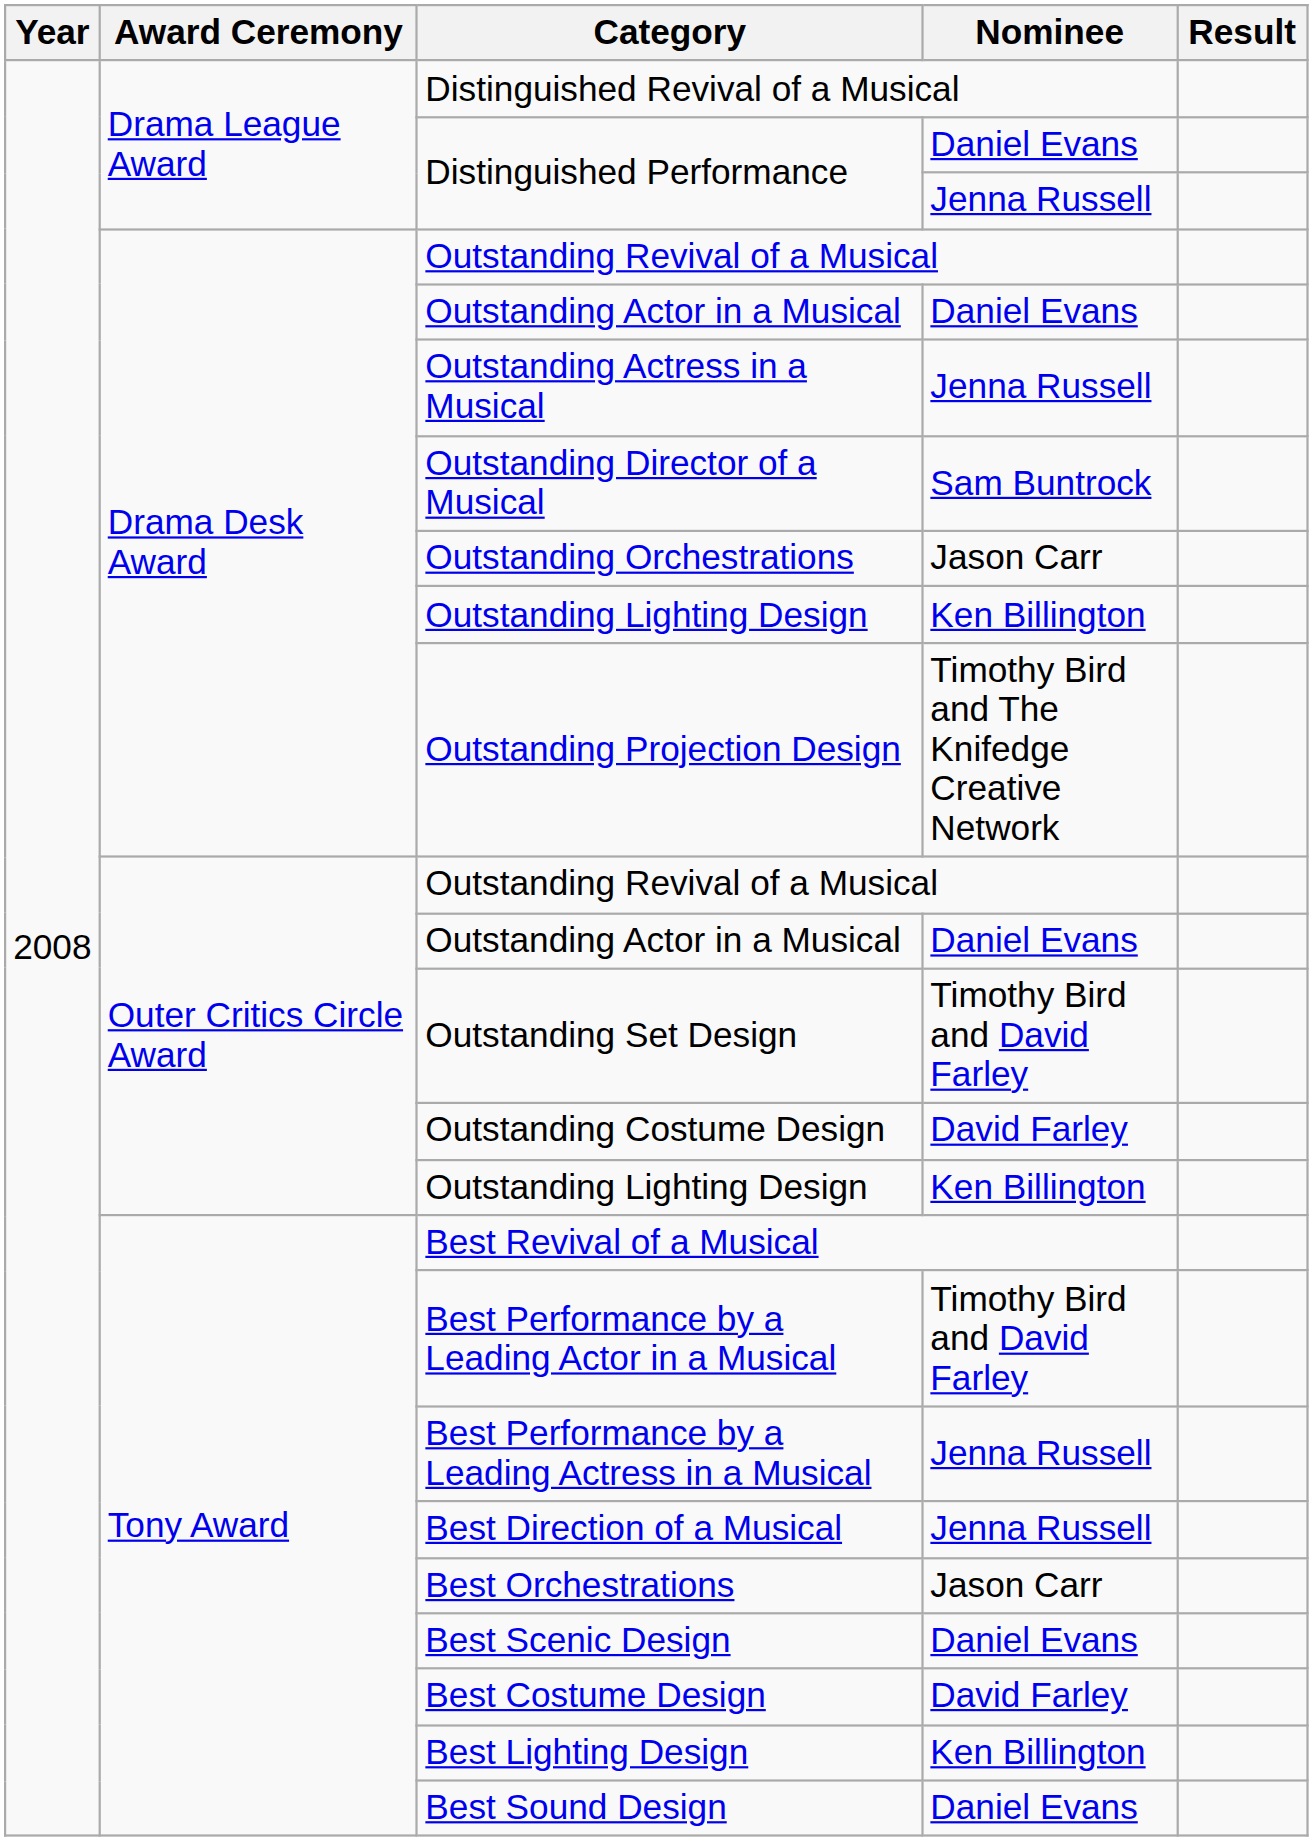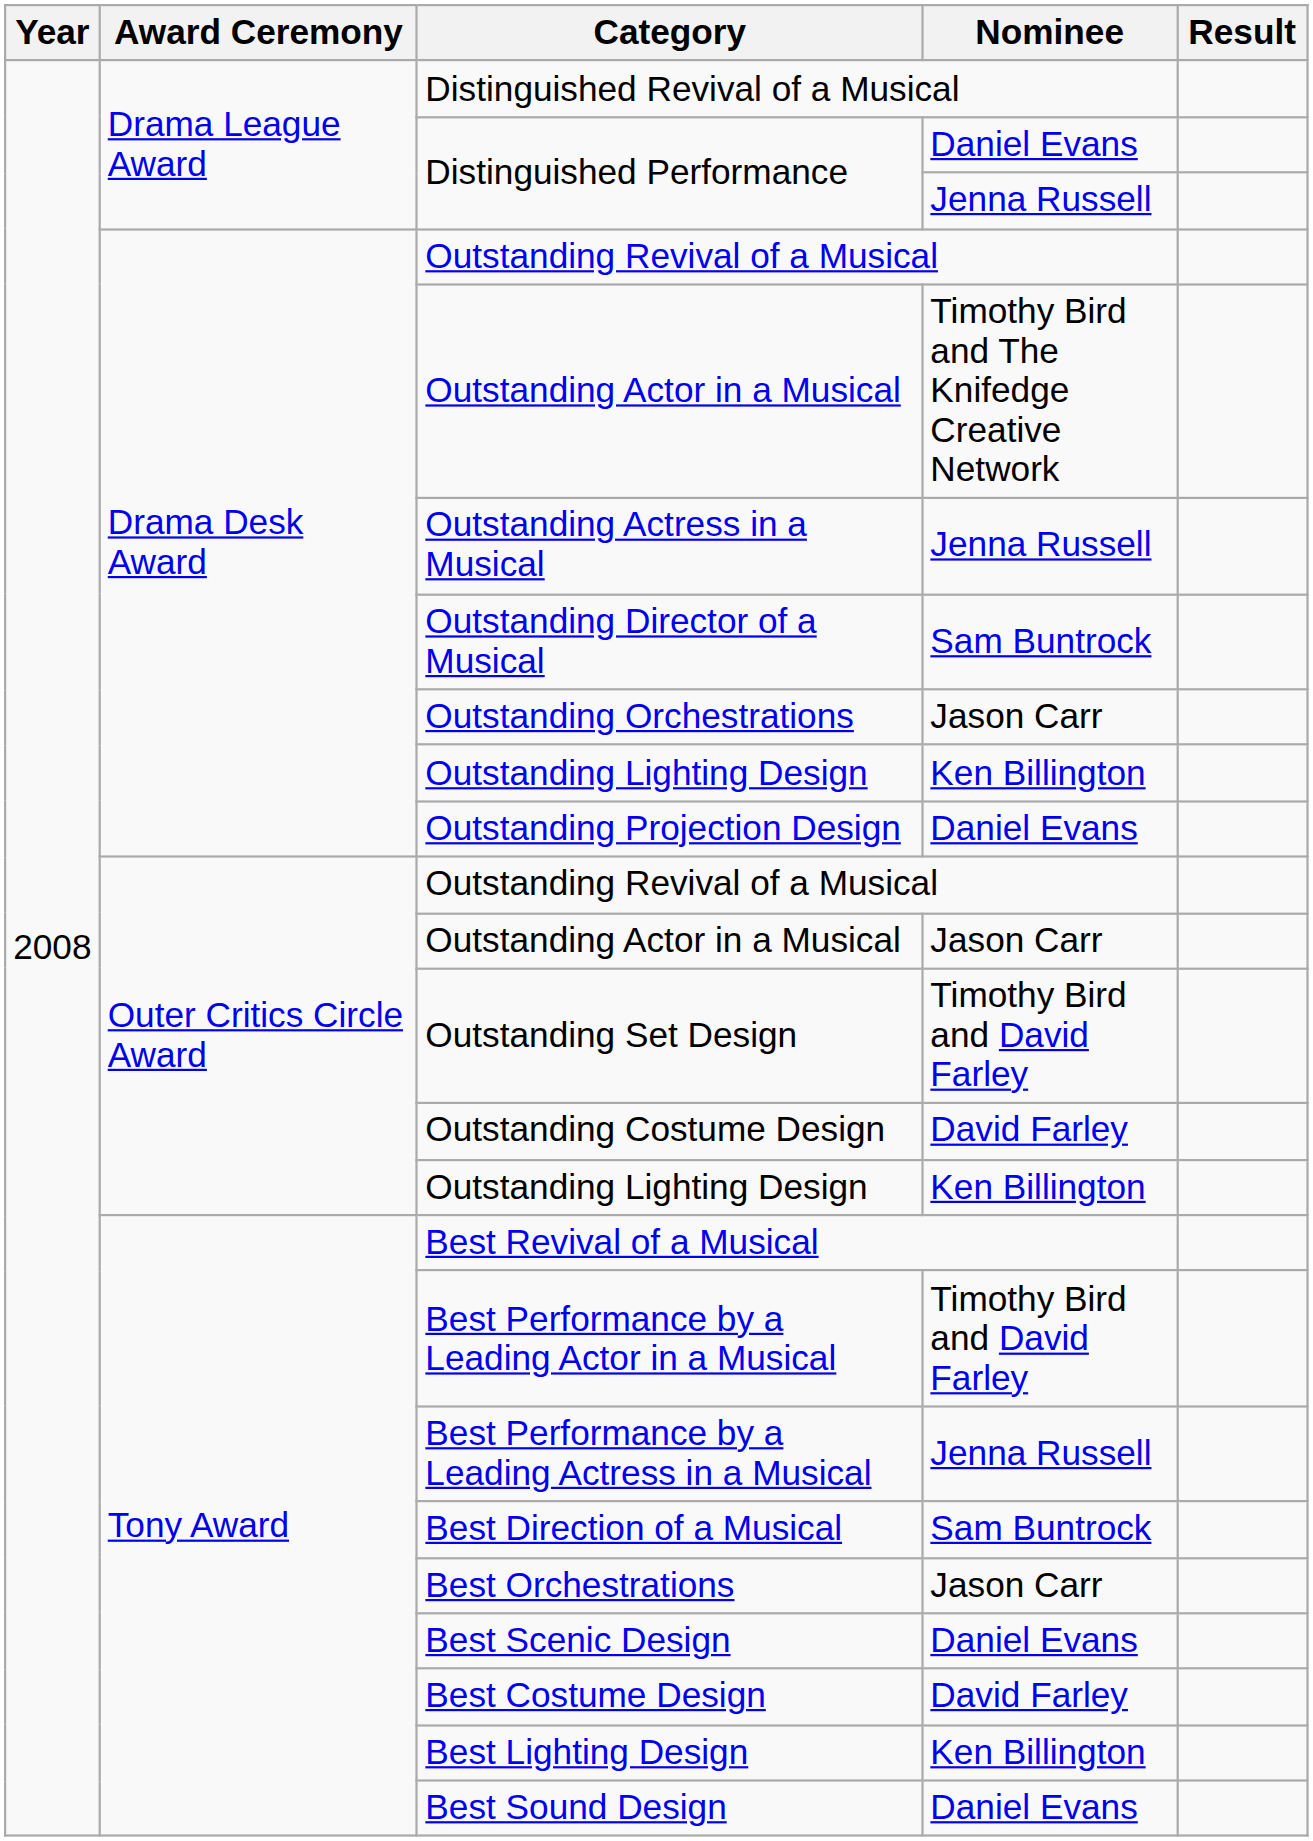Drama Desk Award / Outstanding Actor in a Musical | Nominee: Daniel Evans -> Timothy Bird and The Knifedge Creative Network
Outstanding Projection Design | Nominee: Timothy Bird and The Knifedge Creative Network -> Daniel Evans
Outer Critics Circle Award / Outstanding Actor in a Musical | Nominee: Daniel Evans -> Jason Carr
Best Direction of a Musical | Nominee: Jenna Russell -> Sam Buntrock
